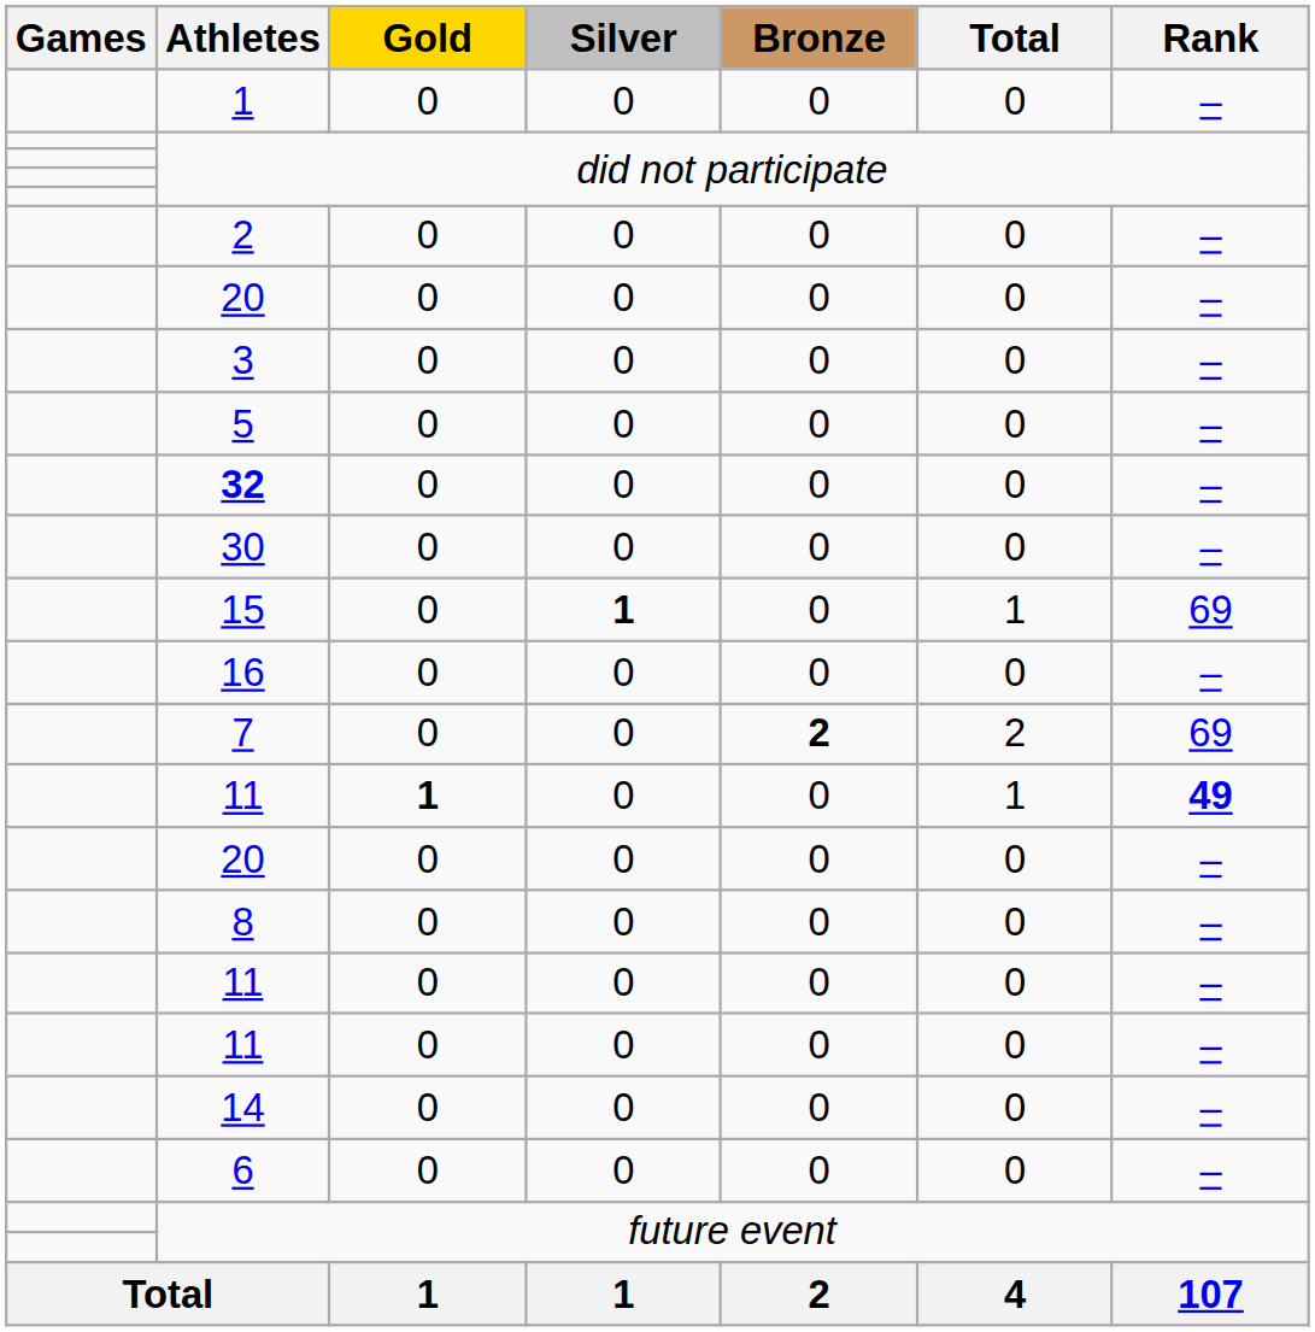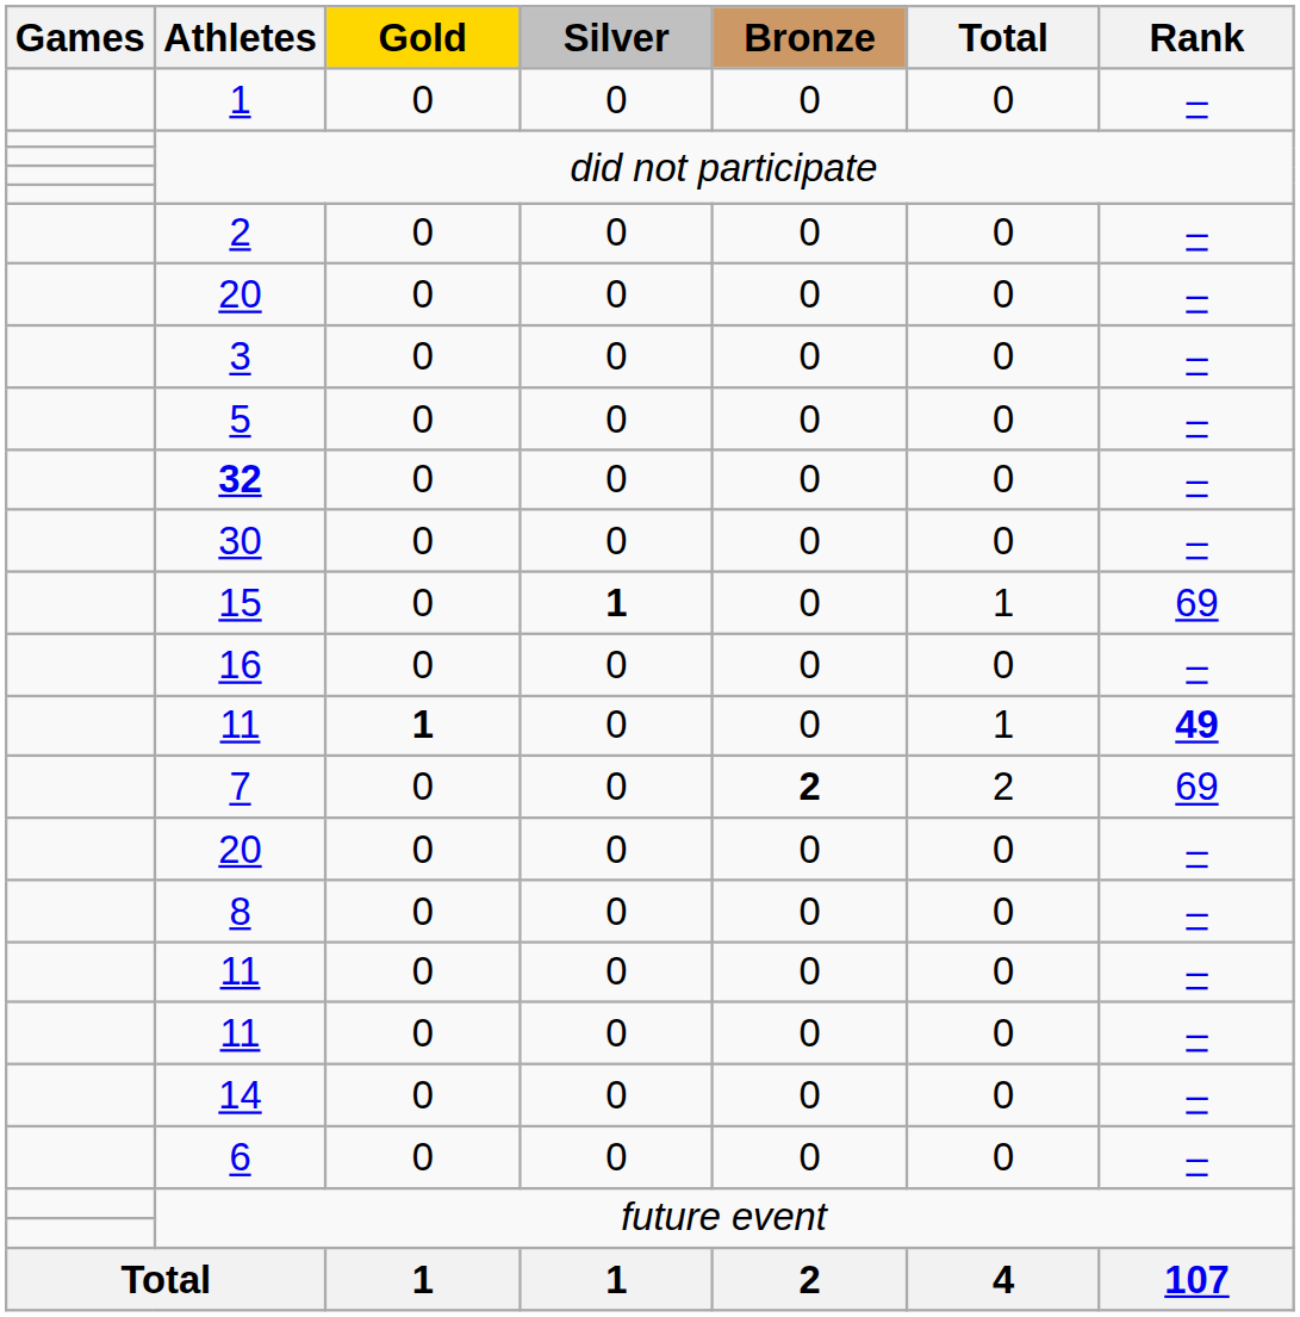rows swapped: 11 / 1 <-> 7
